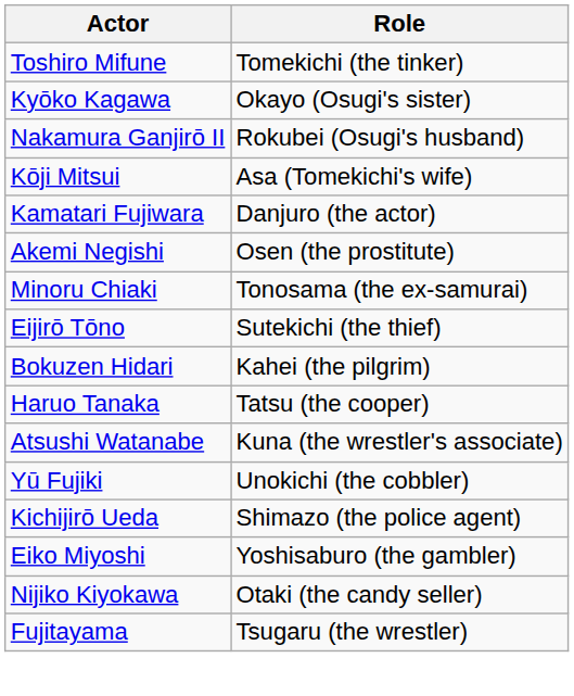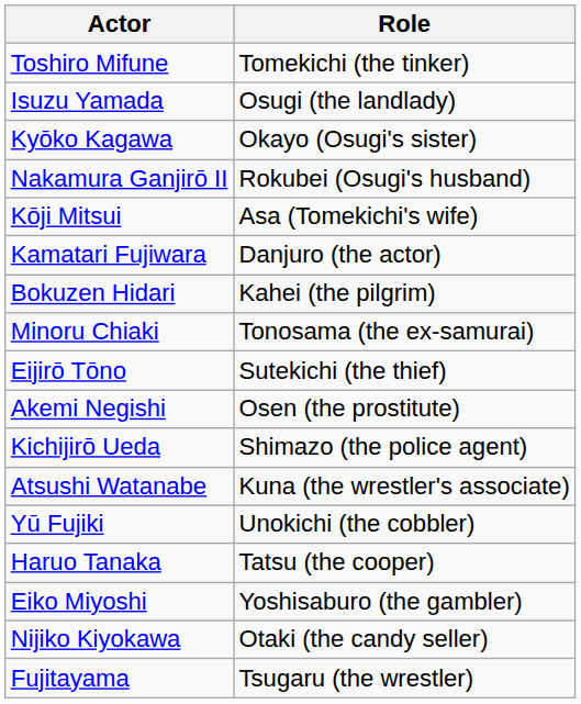+ row: Isuzu Yamada | Osugi (the landlady)
rows swapped: Bokuzen Hidari <-> Akemi Negishi
rows swapped: Haruo Tanaka <-> Kichijirō Ueda
